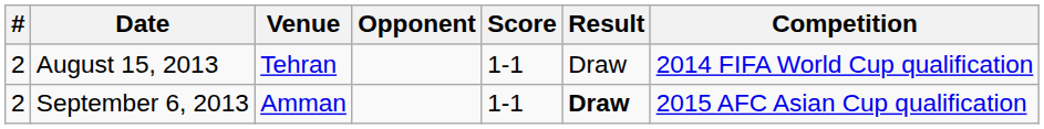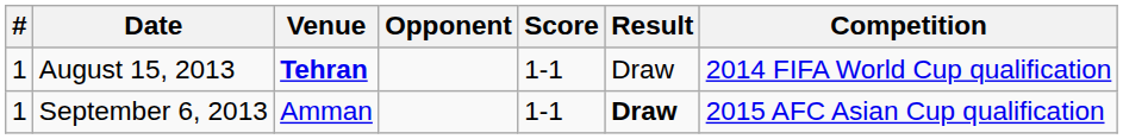August 15, 2013 | #: 2 -> 1
August 15, 2013 | Venue: normal -> bold
September 6, 2013 | #: 2 -> 1
